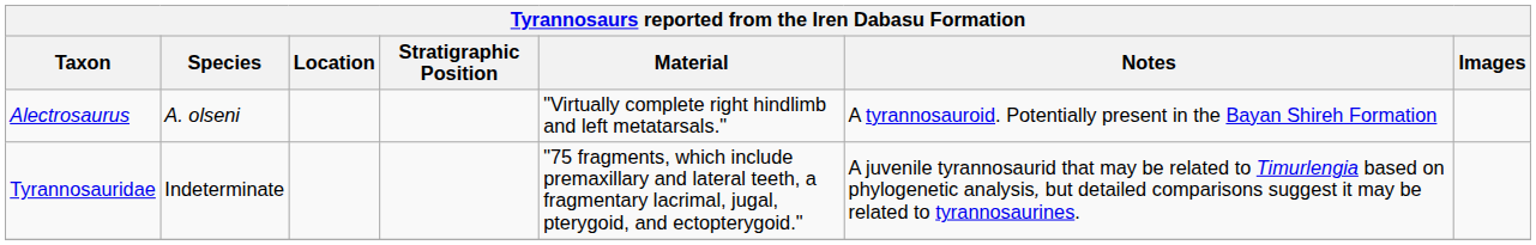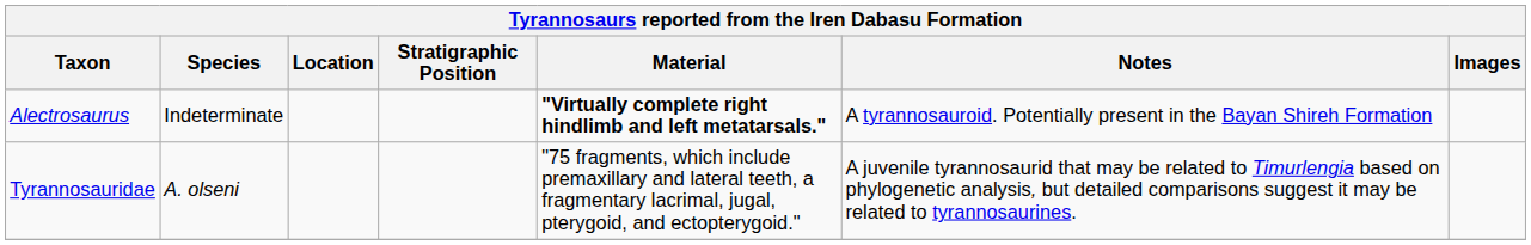Alectrosaurus | Species: A. olseni -> Indeterminate
Alectrosaurus | Material: normal -> bold
Tyrannosauridae | Species: Indeterminate -> A. olseni
